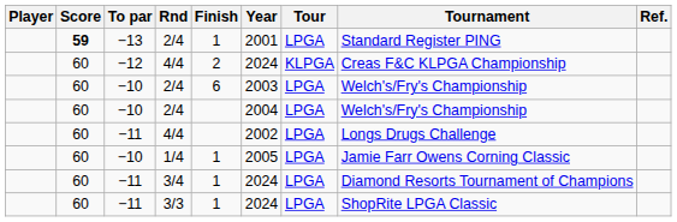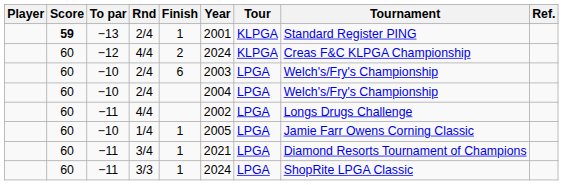−13 / 2/4 | Tour: LPGA -> KLPGA
3/4 | Year: 2024 -> 2021
